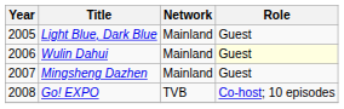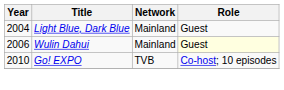Light Blue, Dark Blue | Year: 2005 -> 2004
- row: 2007 | Mingsheng Dazhen | Mainland | Guest
Go! EXPO | Year: 2008 -> 2010
